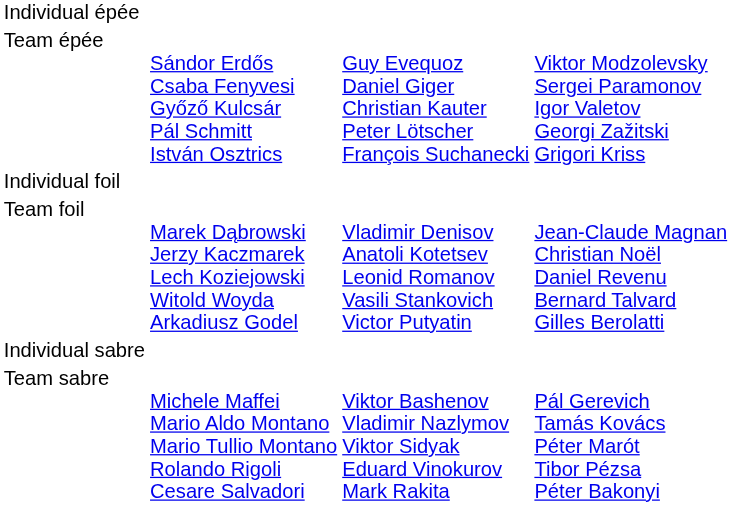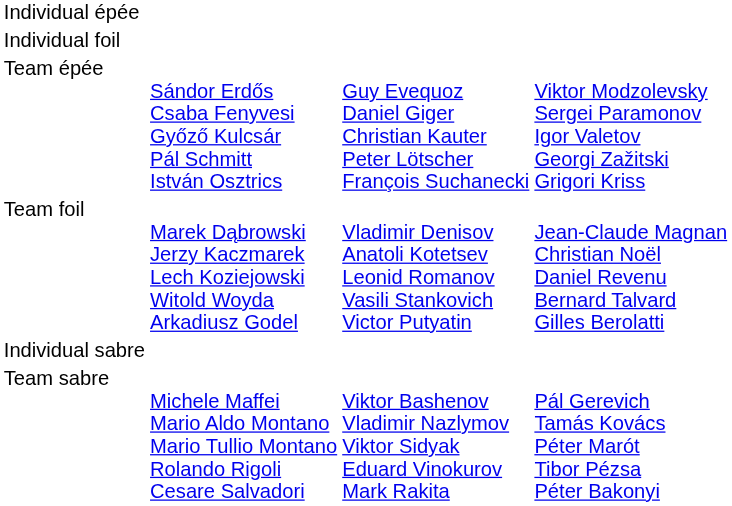rows swapped: Team épée <-> Individual foil
